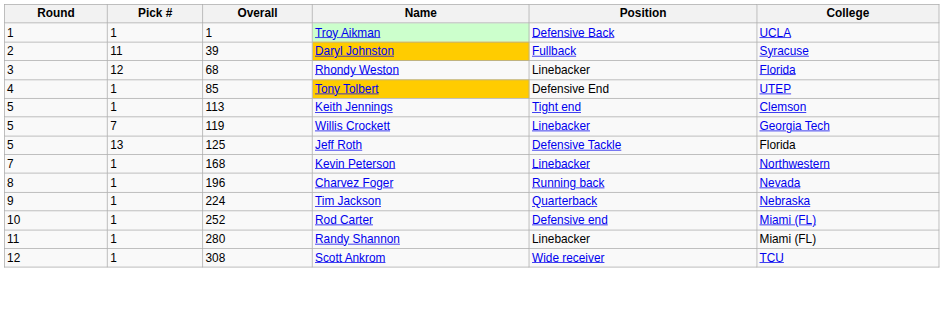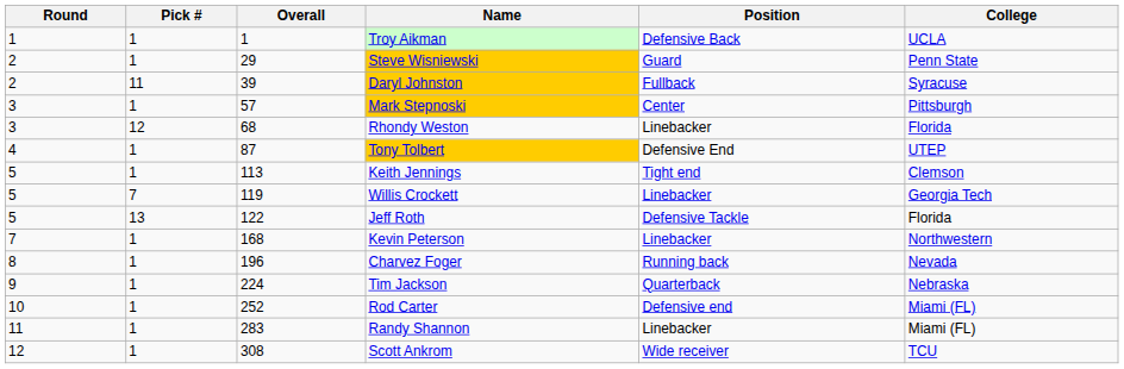+ row: 2 | 1 | 29 | Steve Wisniewski | Guard | Penn State
+ row: 3 | 1 | 57 | Mark Stepnoski | Center | Pittsburgh
Tony Tolbert | Overall: 85 -> 87
Jeff Roth | Overall: 125 -> 122
Randy Shannon | Overall: 280 -> 283
